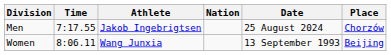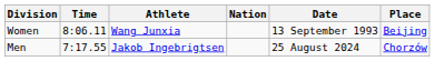rows swapped: Men <-> Women
